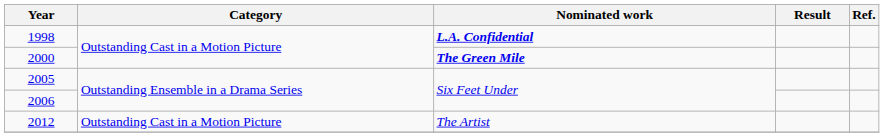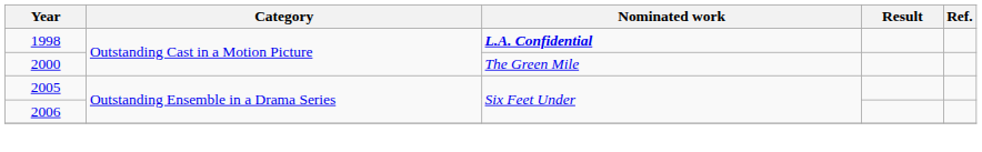2000 | Nominated work: bold -> normal
- row: 2012 | Outstanding Cast in a Motion Picture | The Artist
